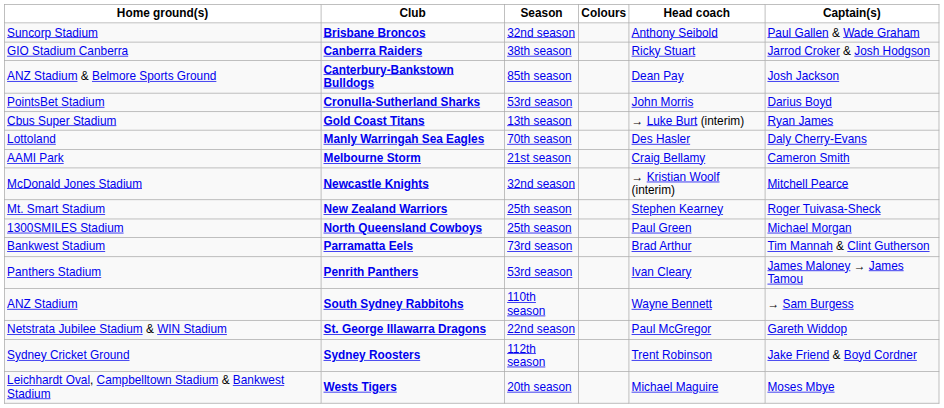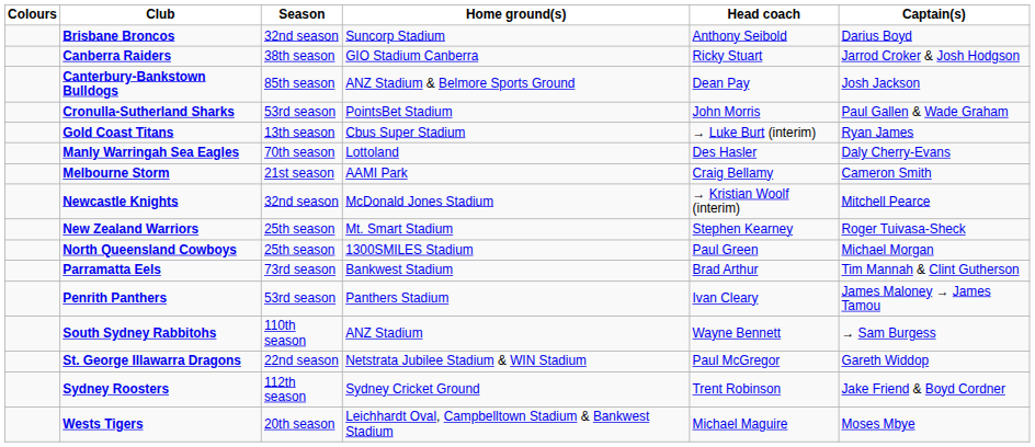columns swapped: Colours <-> Home ground(s)
Brisbane Broncos | Captain(s): Paul Gallen & Wade Graham -> Darius Boyd
Cronulla-Sutherland Sharks | Captain(s): Darius Boyd -> Paul Gallen & Wade Graham
